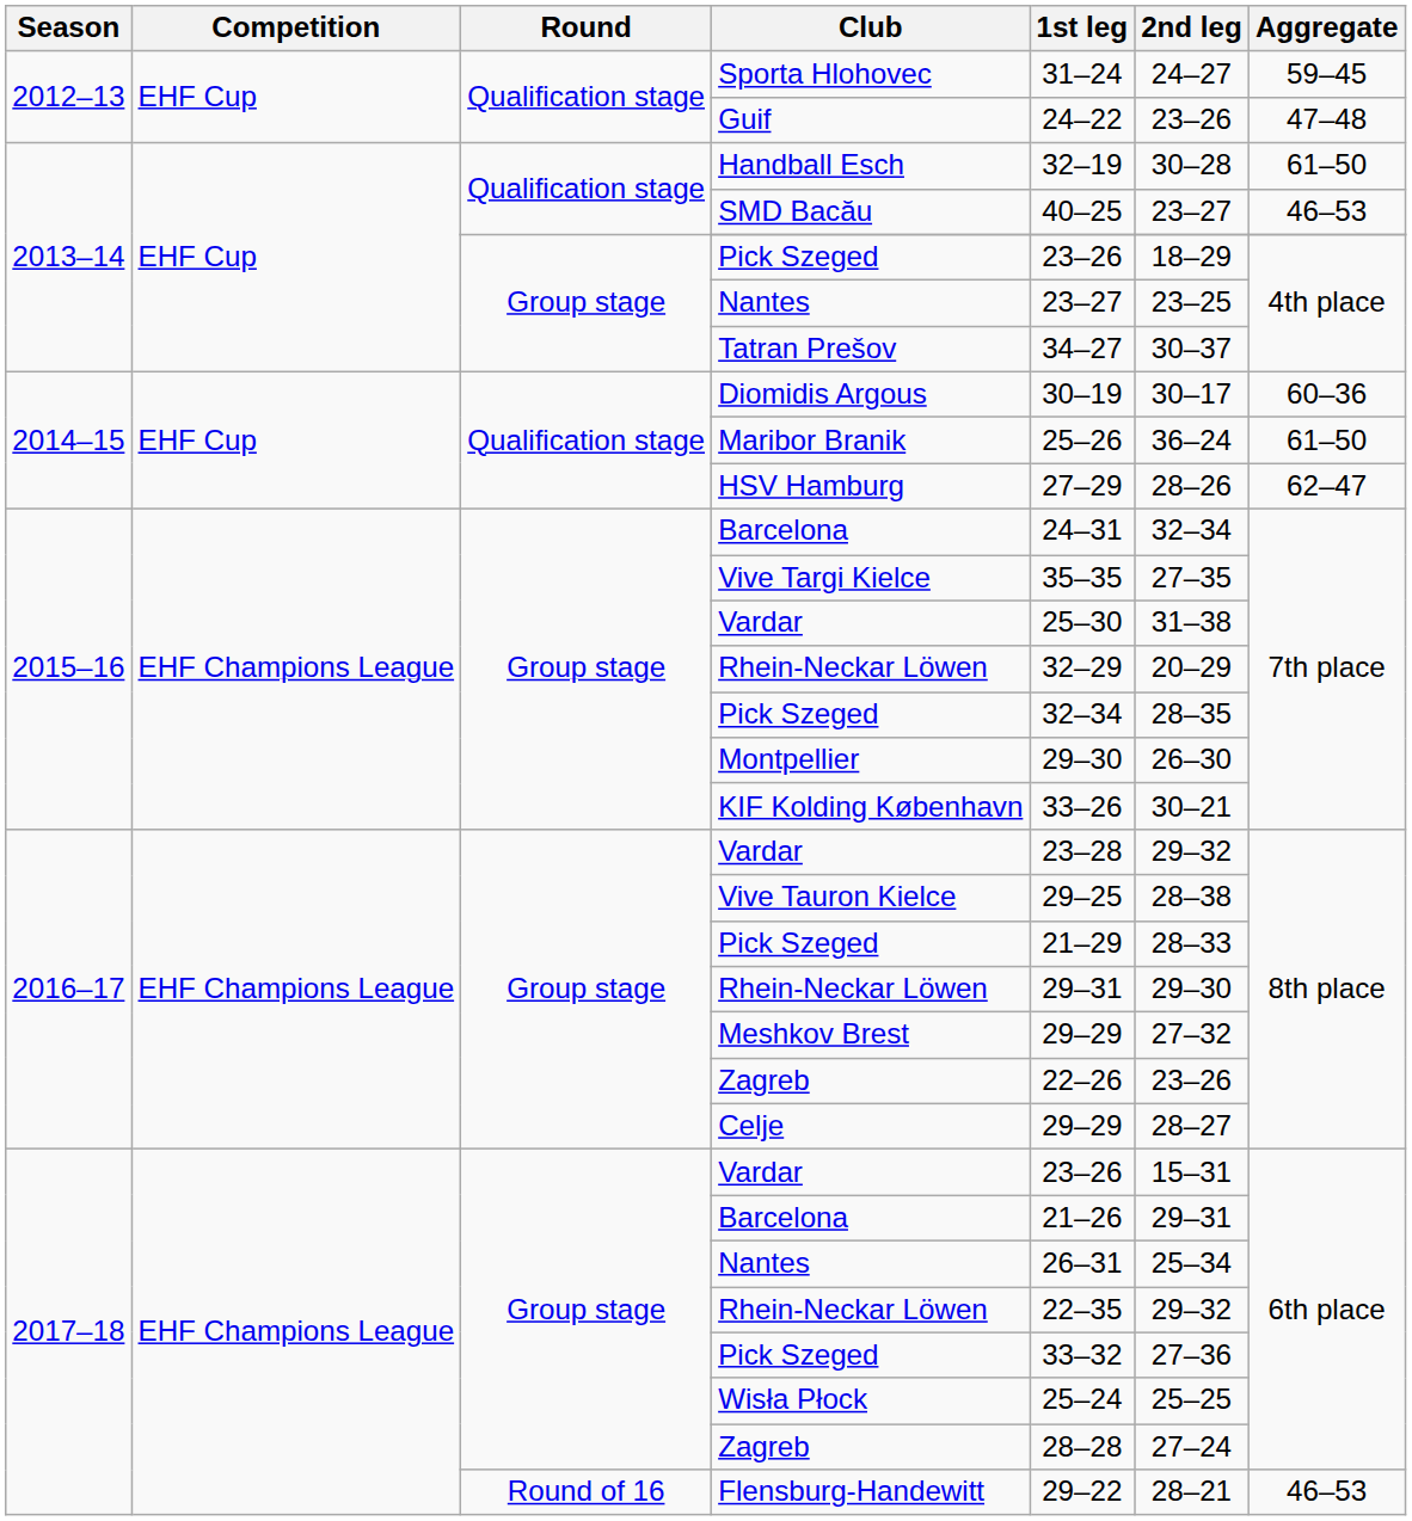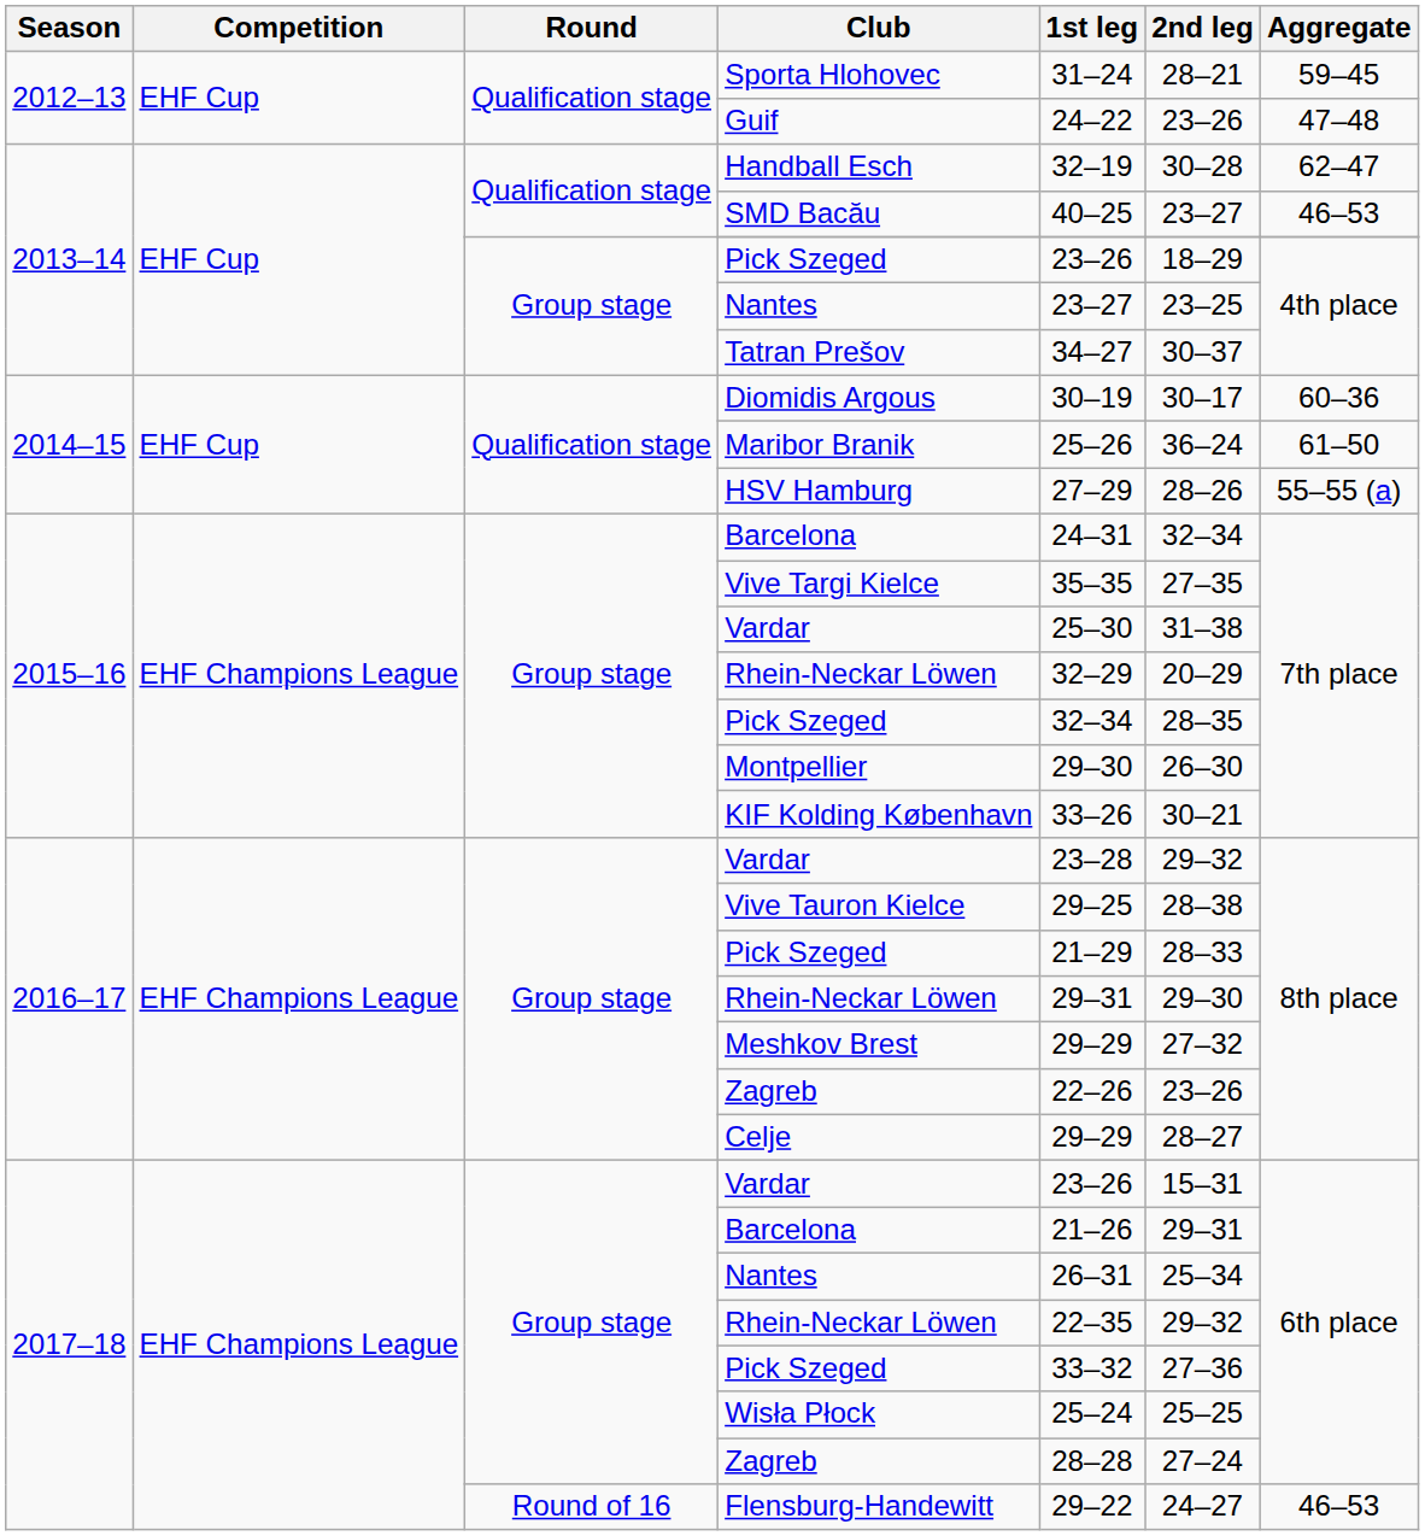Sporta Hlohovec | 2nd leg: 24–27 -> 28–21
Handball Esch | Aggregate: 61–50 -> 62–47
HSV Hamburg | Aggregate: 62–47 -> 55–55 (a)
Flensburg-Handewitt | 2nd leg: 28–21 -> 24–27
